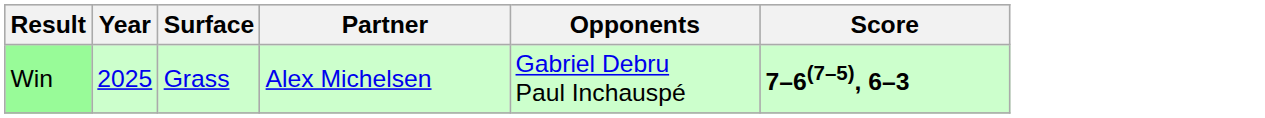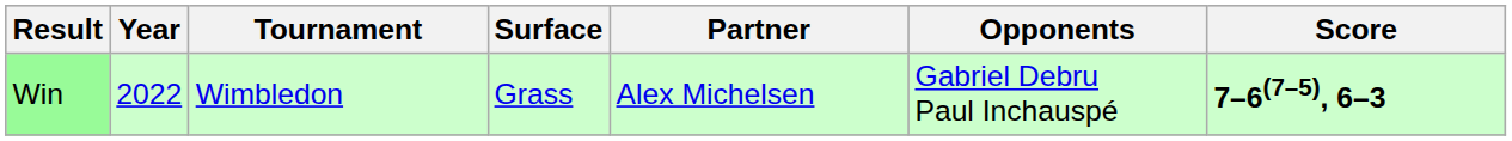+ column: Tournament | Wimbledon
Win | Year: 2025 -> 2022
